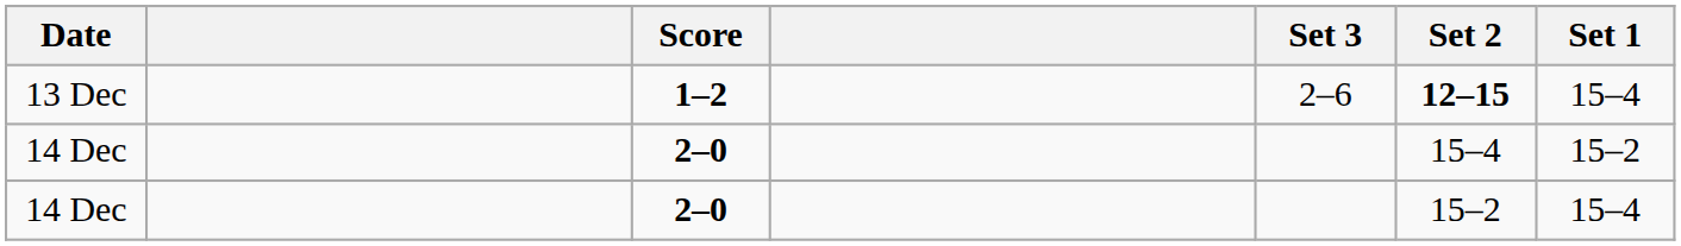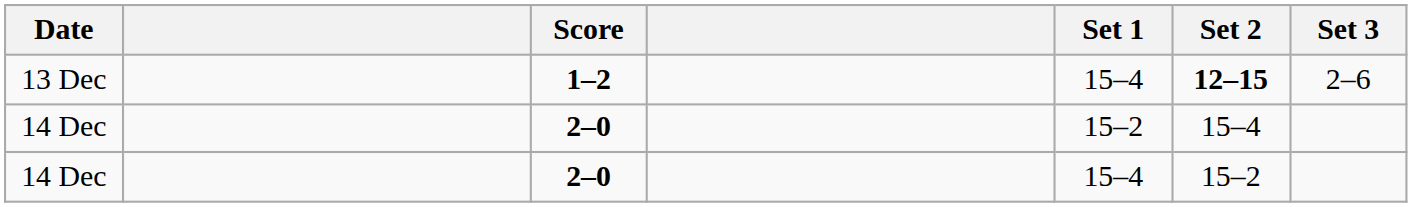columns swapped: Set 1 <-> Set 3
